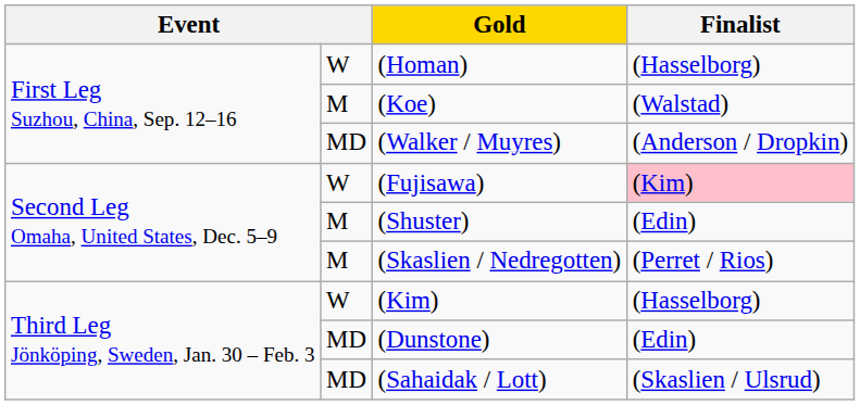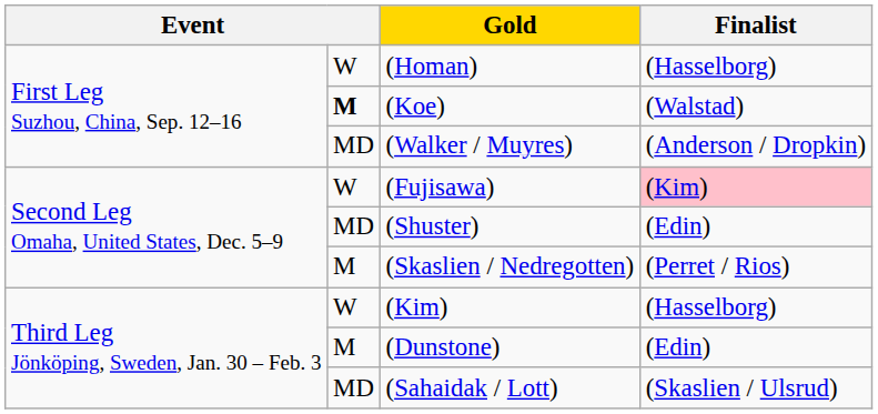(Koe) | column 2: normal -> bold
(Shuster) | column 2: M -> MD
(Dunstone) | column 2: MD -> M
